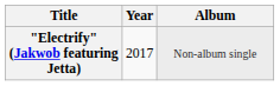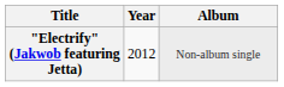"Electrify" (Jakwob featuring Jetta) | Year: 2017 -> 2012
